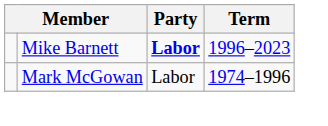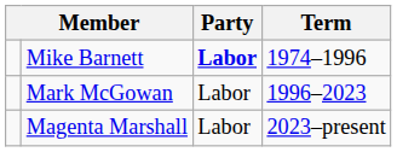Mike Barnett | Term: 1996–2023 -> 1974–1996
Mark McGowan | Term: 1974–1996 -> 1996–2023
+ row: Magenta Marshall | Labor | 2023–present
